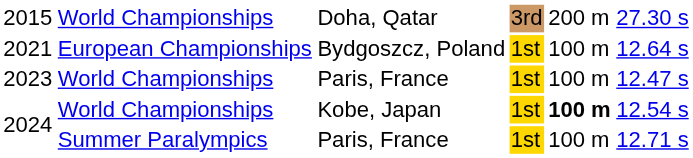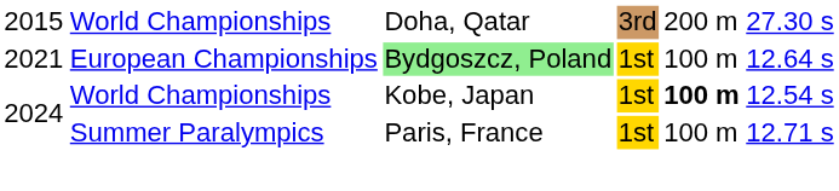2021 | column 3: no background -> lightgreen background
- row: 2023 | World Championships | Paris, France | 1st | 100 m | 12.47 s
